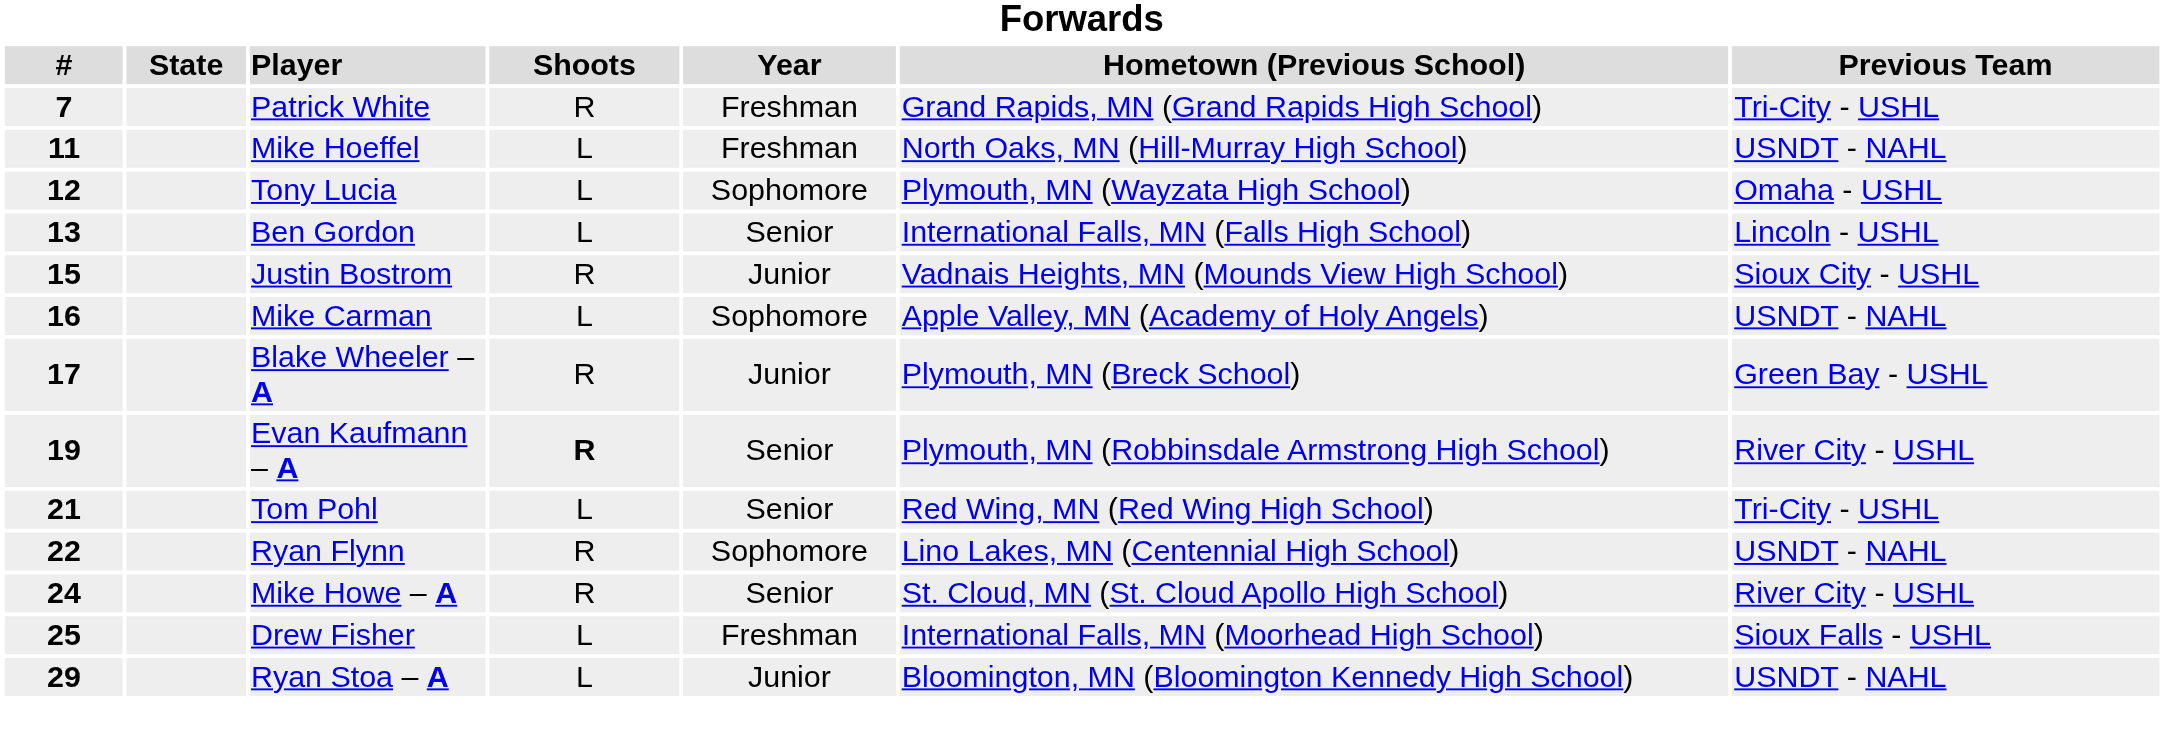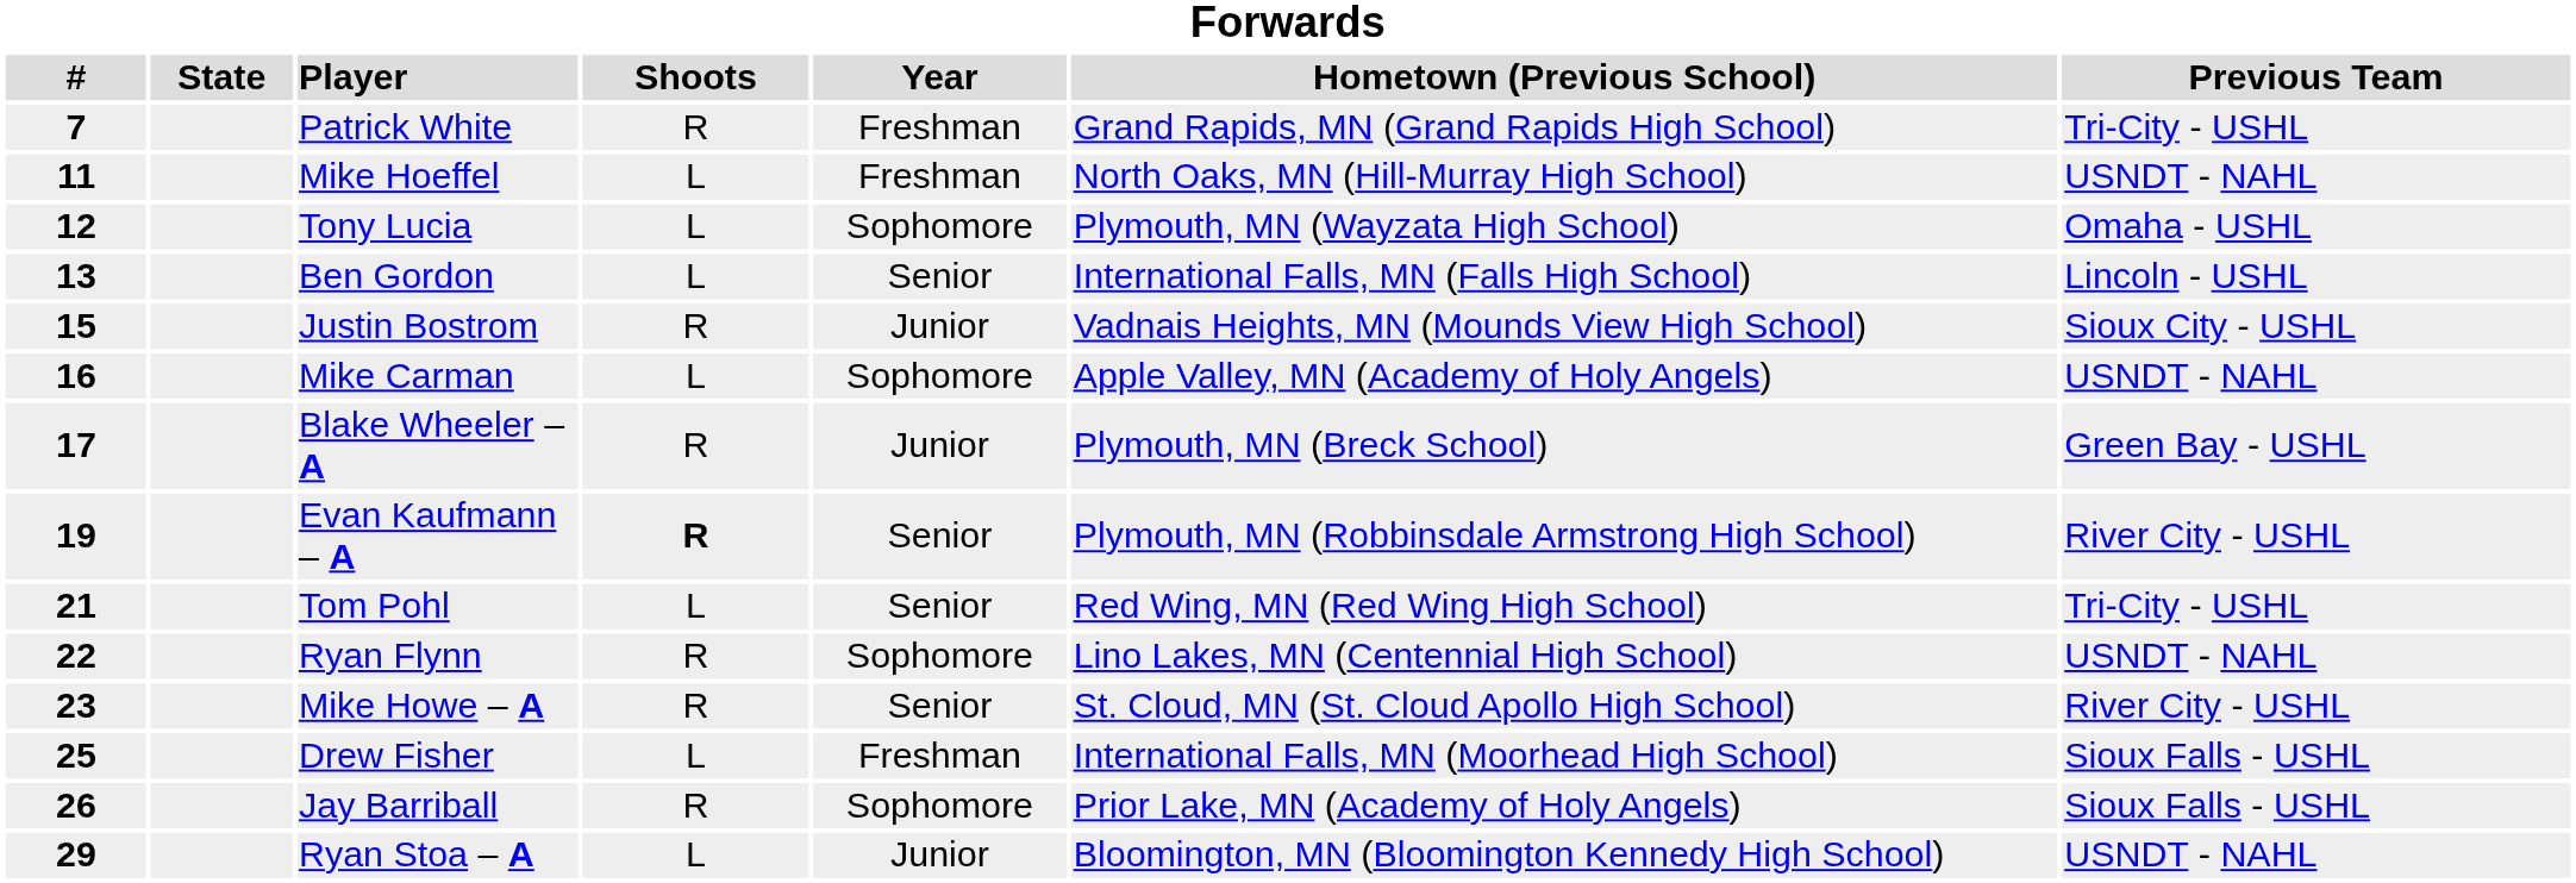Mike Howe – A | #: 24 -> 23
+ row: 26 | Jay Barriball | R | Sophomore | Prior Lake, MN (Academy of Holy Angels) | Sioux Falls - USHL
